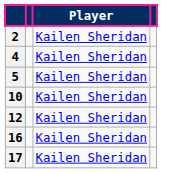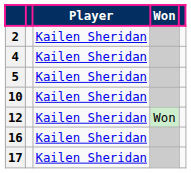+ column: Won | Won
